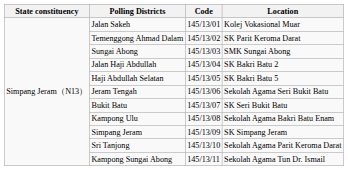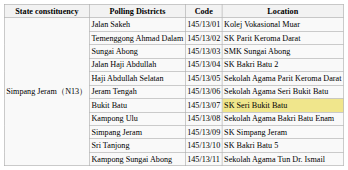Haji Abdullah Selatan | Location: SK Bakri Batu 5 -> Sekolah Agama Parit Keroma Darat
Bukit Batu | Location: no background -> khaki background
Sri Tanjong | Location: Sekolah Agama Parit Keroma Darat -> SK Bakri Batu 5
